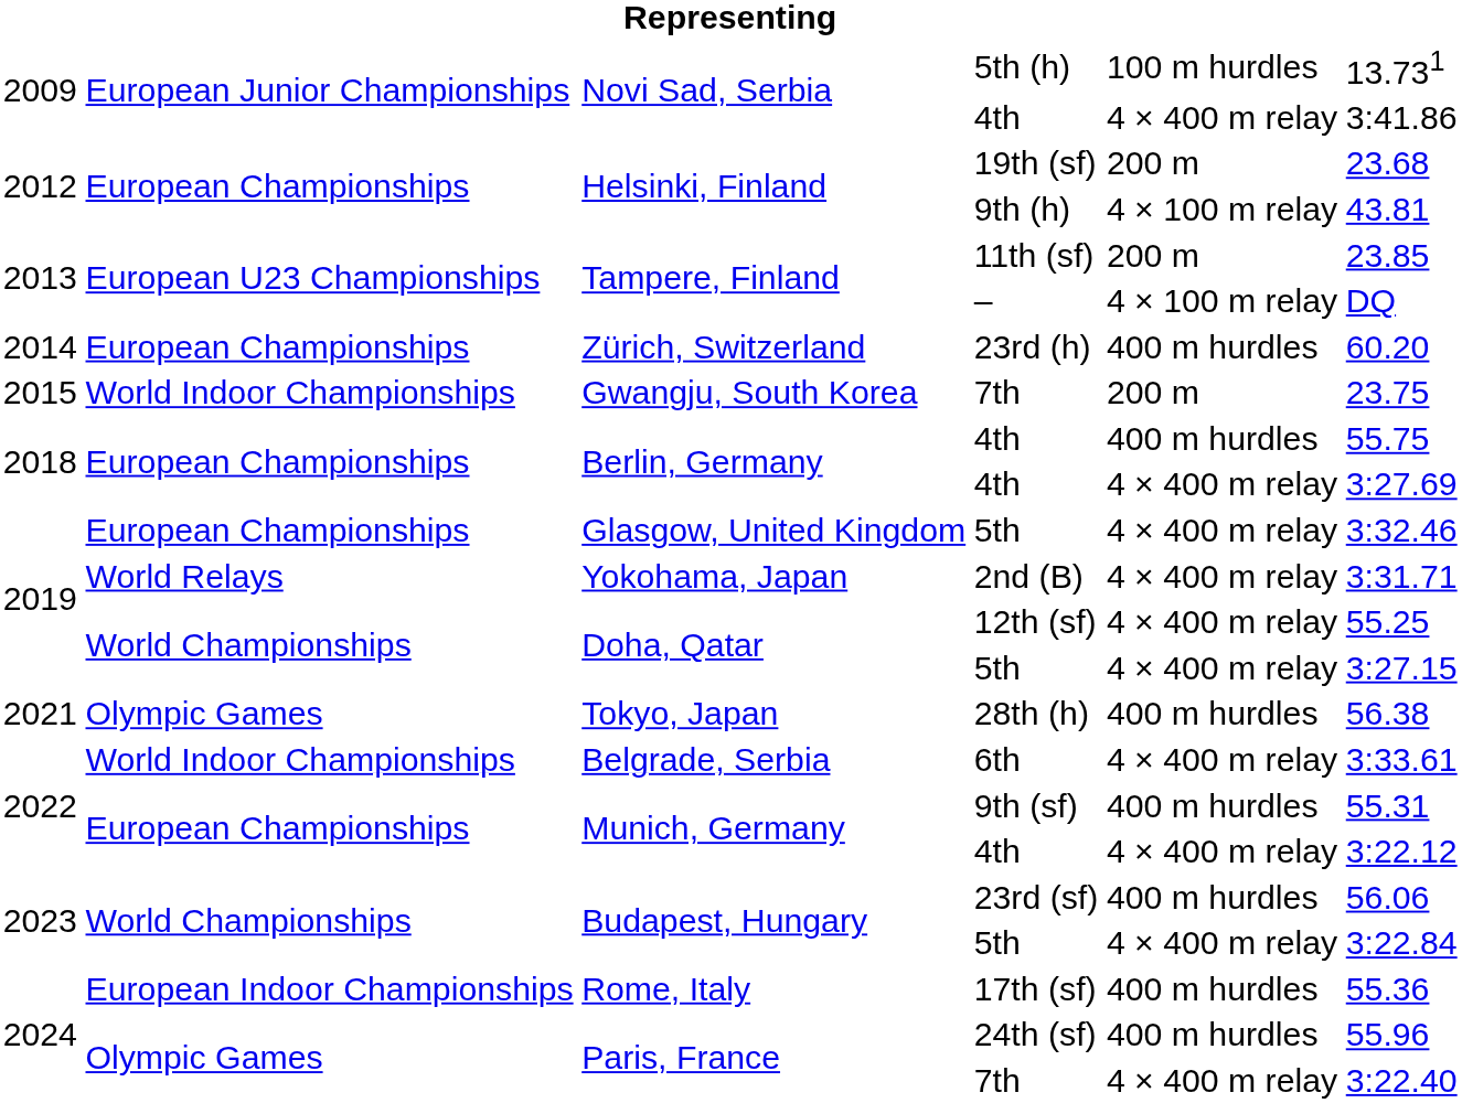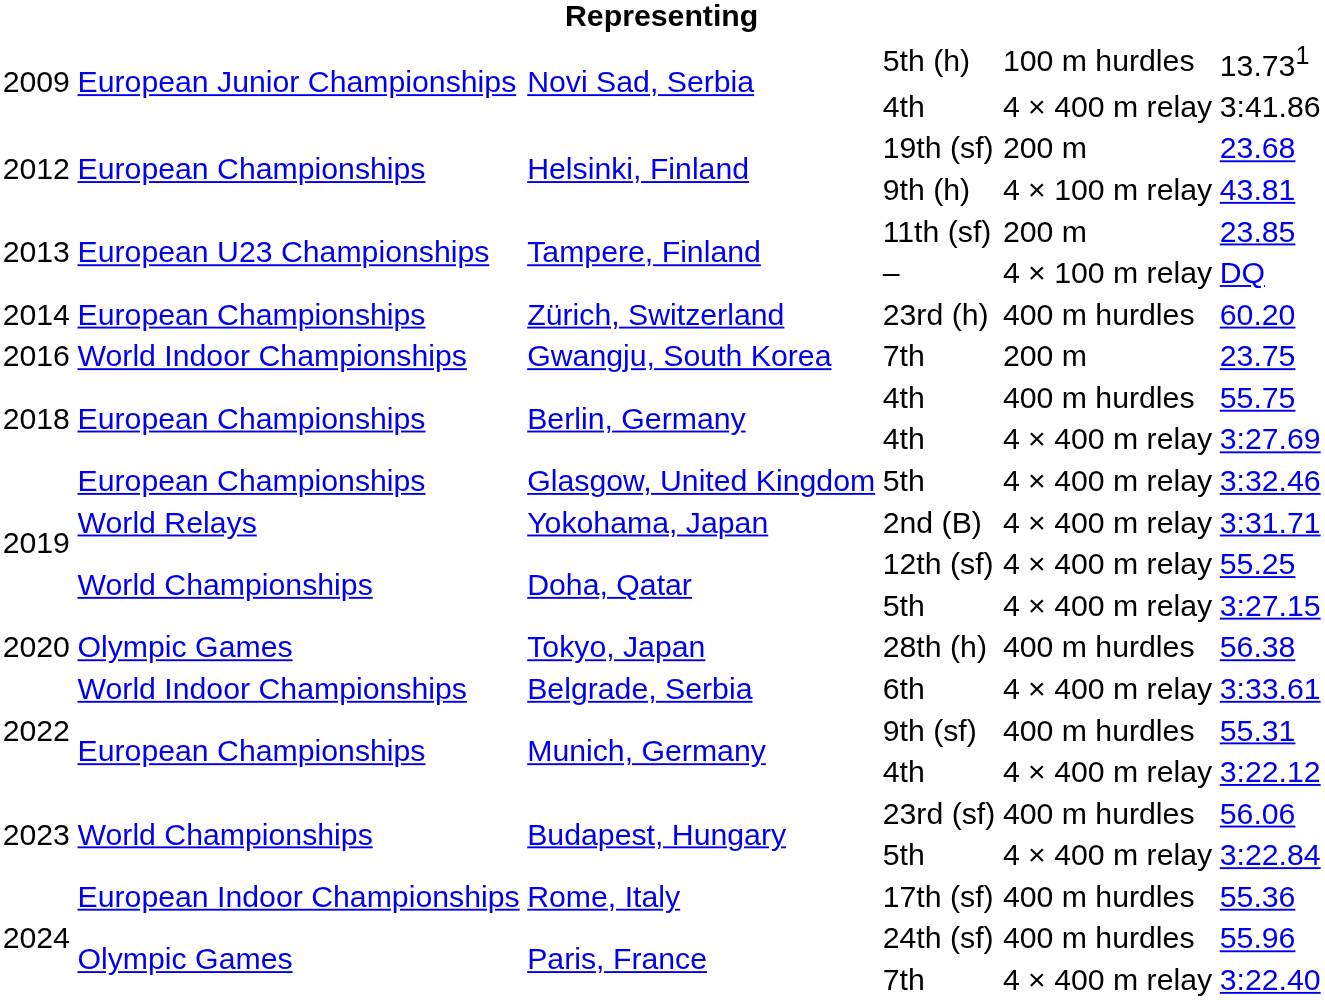Gwangju, South Korea / 7th | column 1: 2015 -> 2016
28th (h) | column 1: 2021 -> 2020
